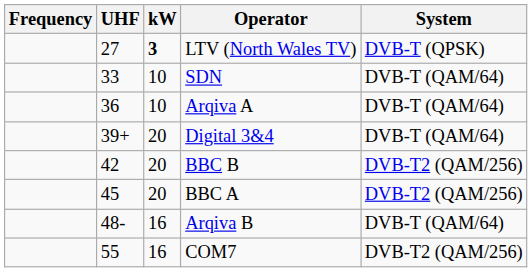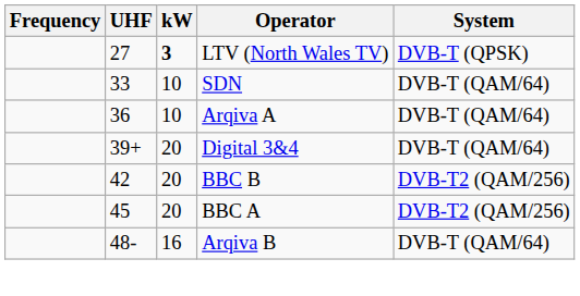- row: 55 | 16 | COM7 | DVB-T2 (QAM/256)
